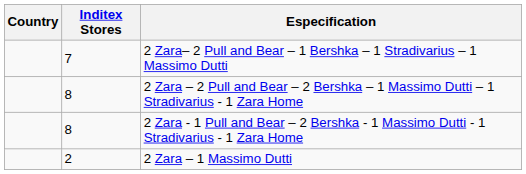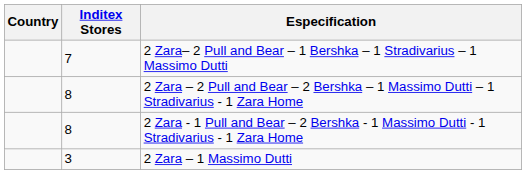2 Zara – 1 Massimo Dutti | Inditex Stores: 2 -> 3
